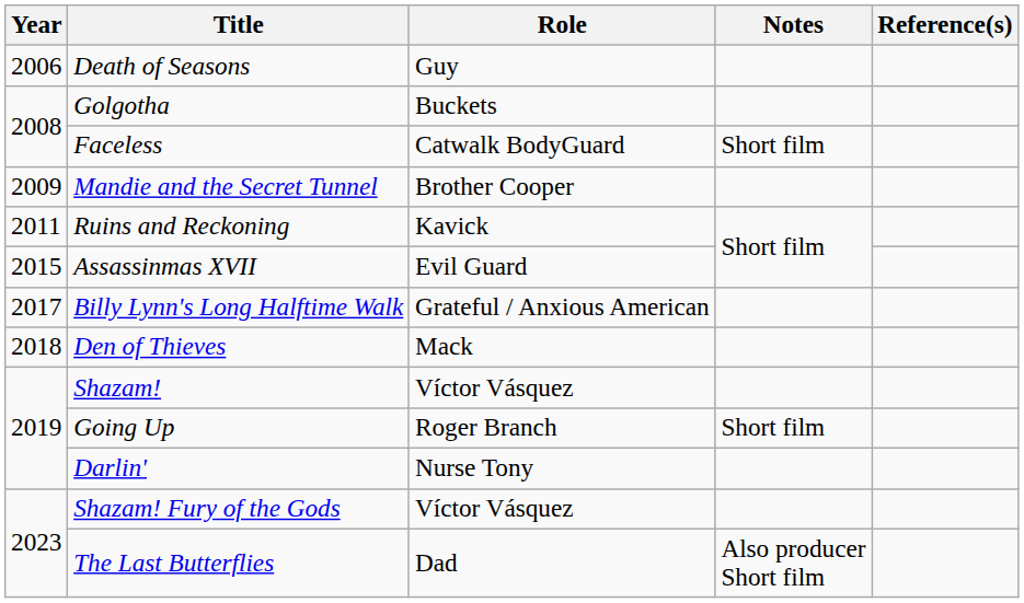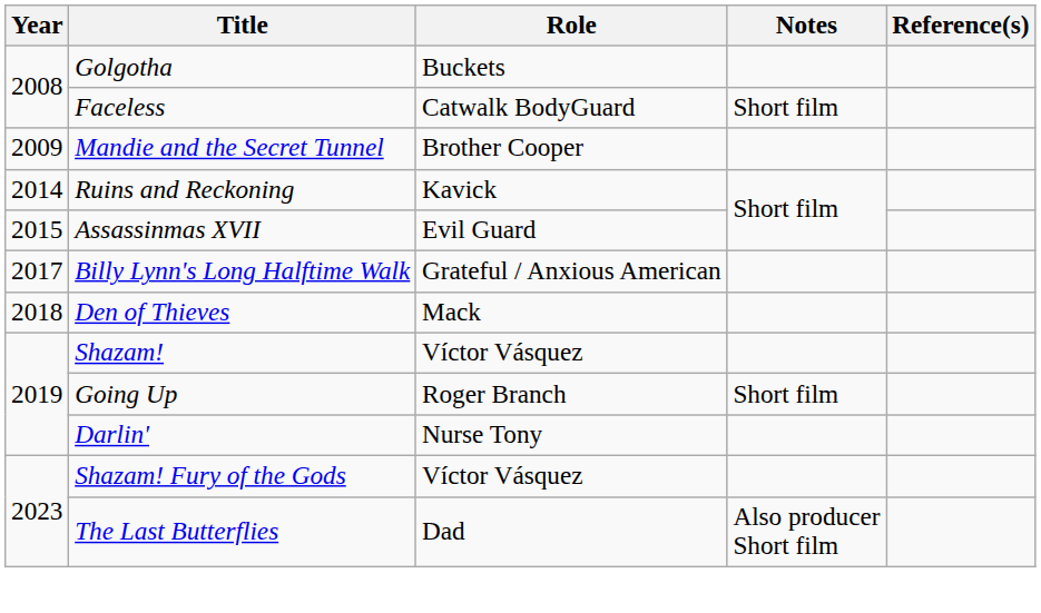- row: 2006 | Death of Seasons | Guy
Ruins and Reckoning | Year: 2011 -> 2014
